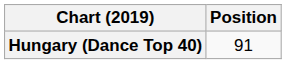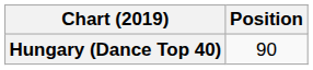Hungary (Dance Top 40) | Position: 91 -> 90
